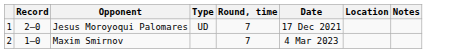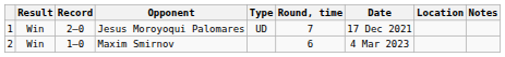+ column: Result | Win | Win
Maxim Smirnov | Round, time: 7 -> 6
